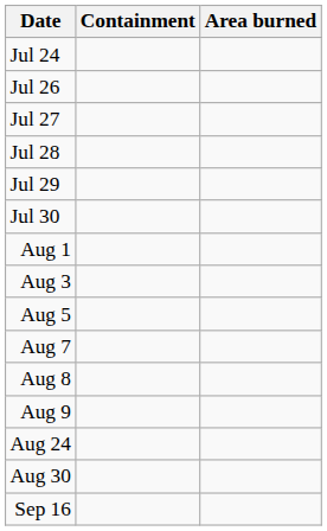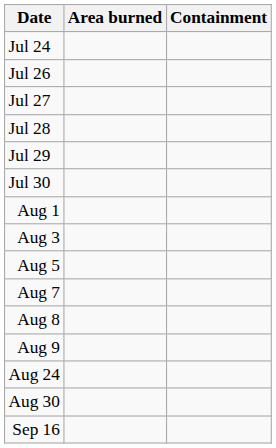columns swapped: Area burned <-> Containment
